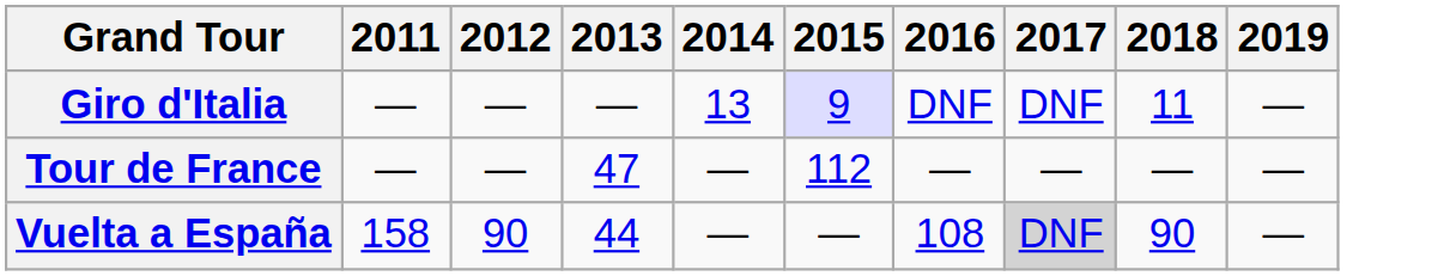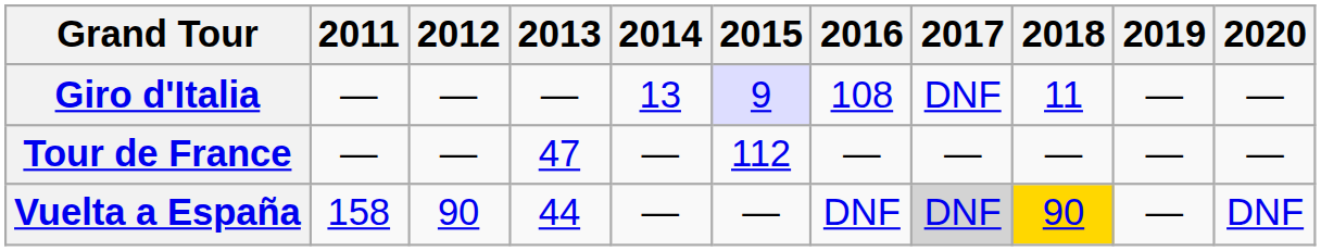+ column: 2020 | — | — | DNF
Giro d'Italia | 2016: DNF -> 108
Vuelta a España | 2016: 108 -> DNF
Vuelta a España | 2018: no background -> gold background
